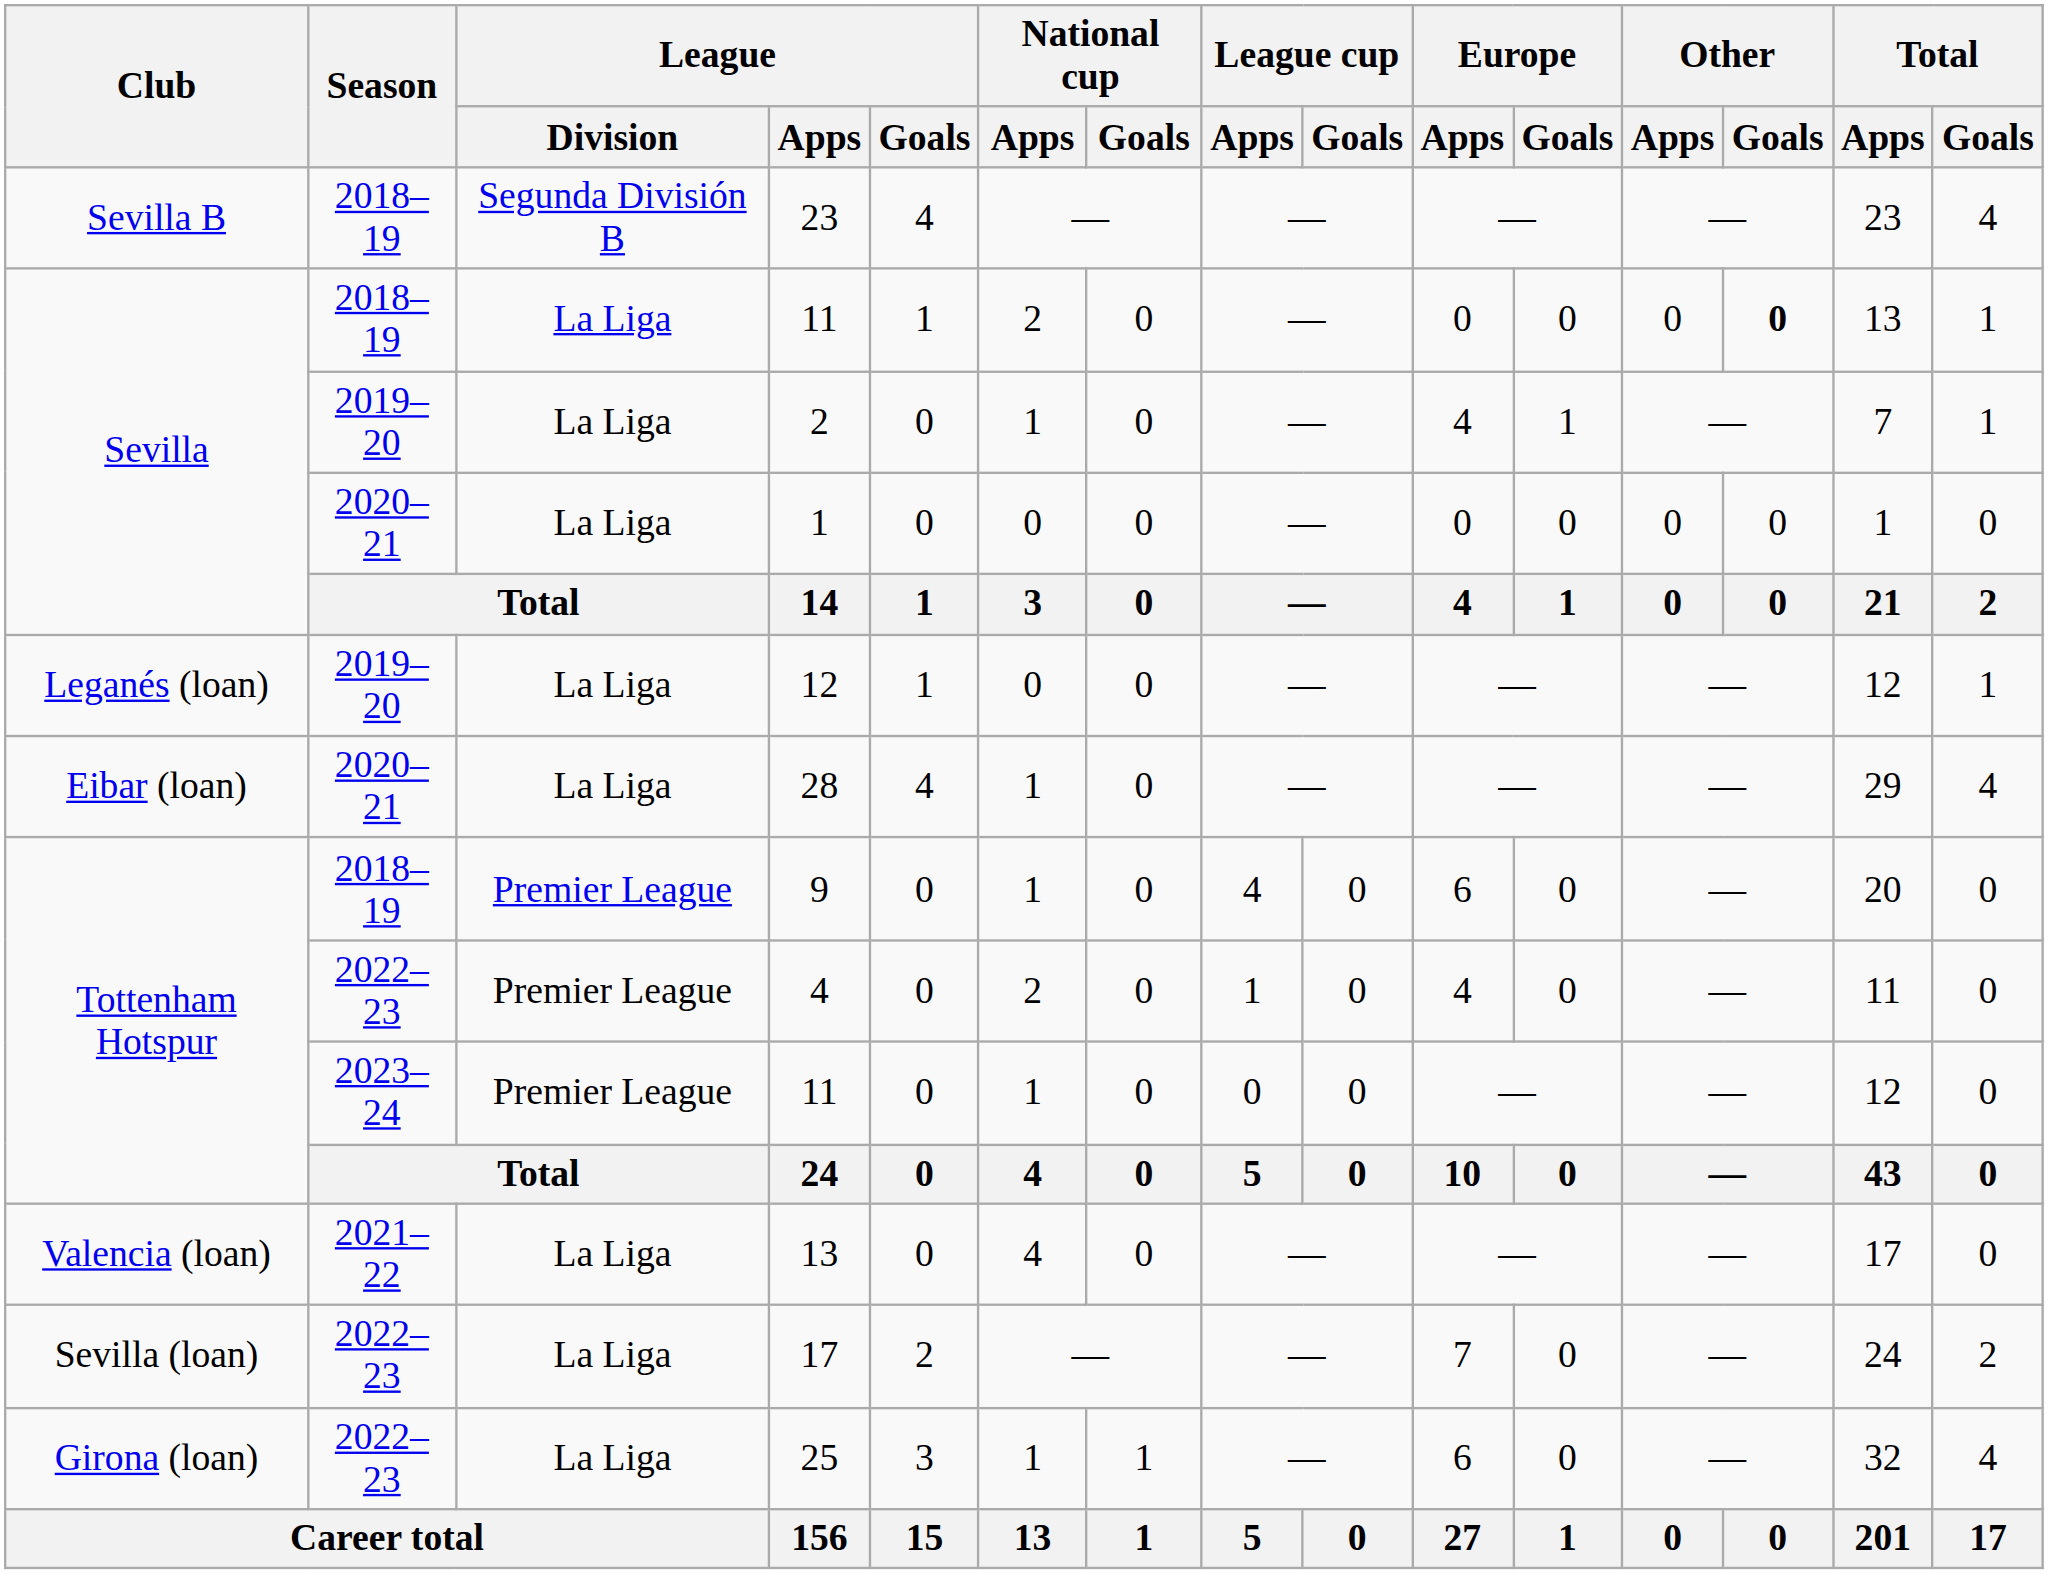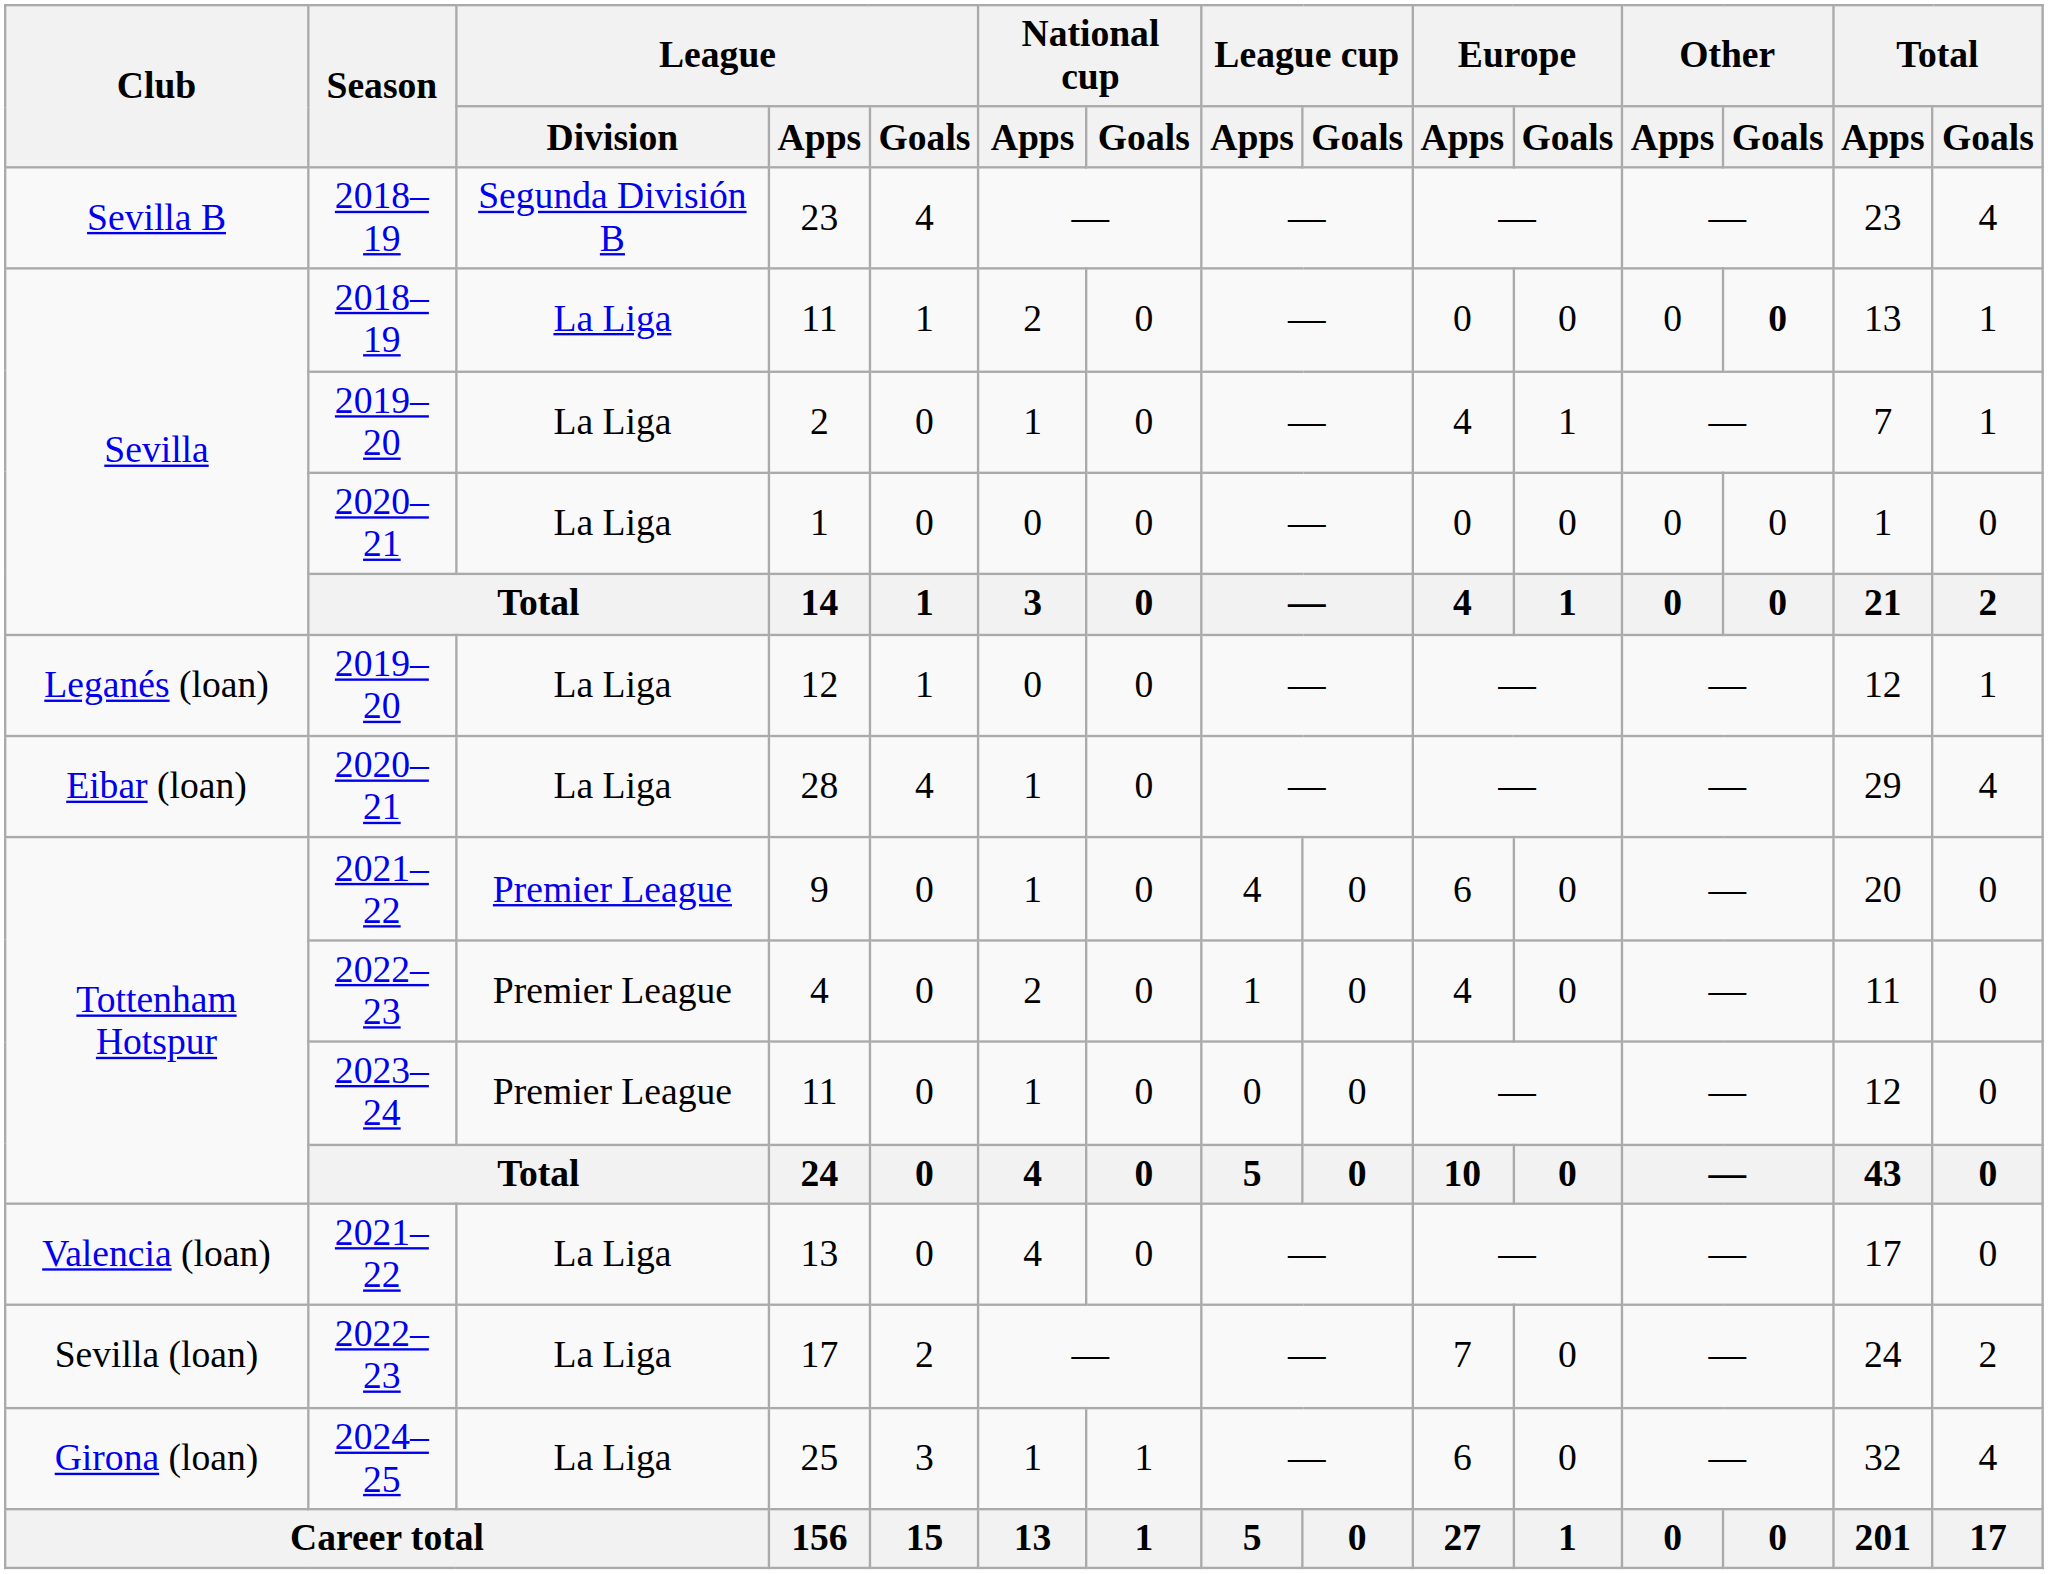9 | Season: 2018–19 -> 2021–22
25 | Season: 2022–23 -> 2024–25
